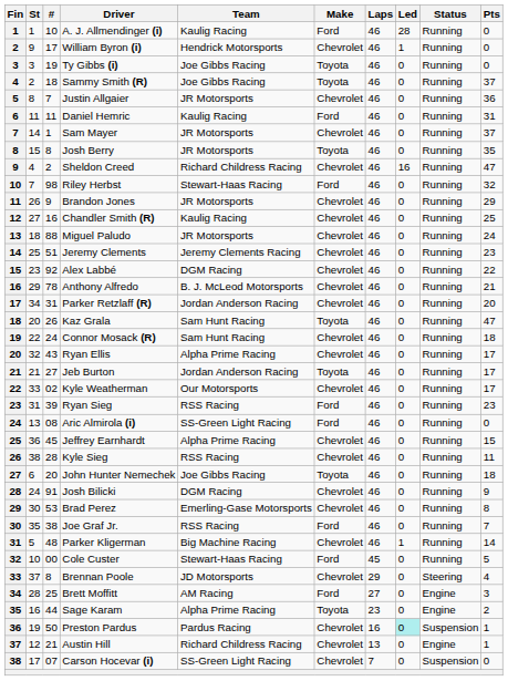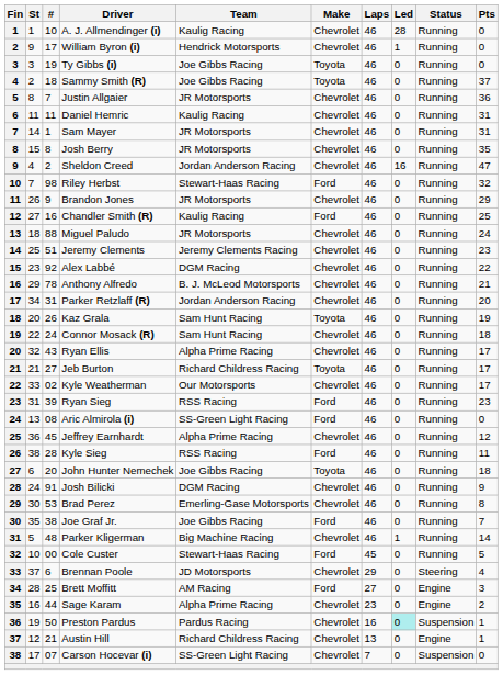A. J. Allmendinger (i) | Make: Ford -> Chevrolet
Daniel Hemric | Make: Ford -> Chevrolet
Sam Mayer | Pts: 37 -> 31
Josh Berry | Make: Toyota -> Chevrolet
Sheldon Creed | Team: Richard Childress Racing -> Jordan Anderson Racing
Chandler Smith (R) | Make: Chevrolet -> Ford
Kaz Grala | Pts: 47 -> 19
Jeb Burton | Team: Jordan Anderson Racing -> Richard Childress Racing
Jeffrey Earnhardt | Pts: 15 -> 12
Kyle Sieg | Make: Chevrolet -> Ford
Joe Graf Jr. | Team: RSS Racing -> Joe Gibbs Racing
Brennan Poole | #: 8 -> 6
Sage Karam | Make: Toyota -> Chevrolet
